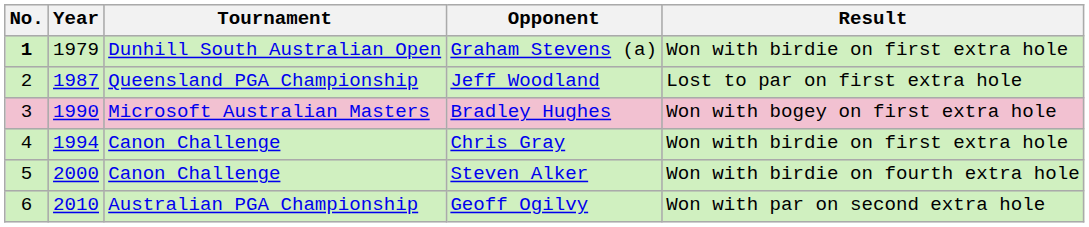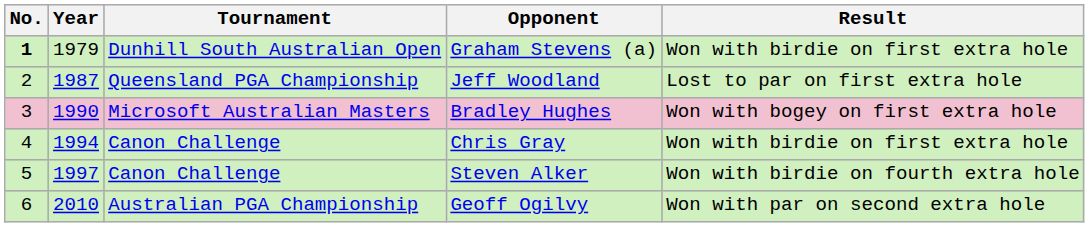Steven Alker | Year: 2000 -> 1997
